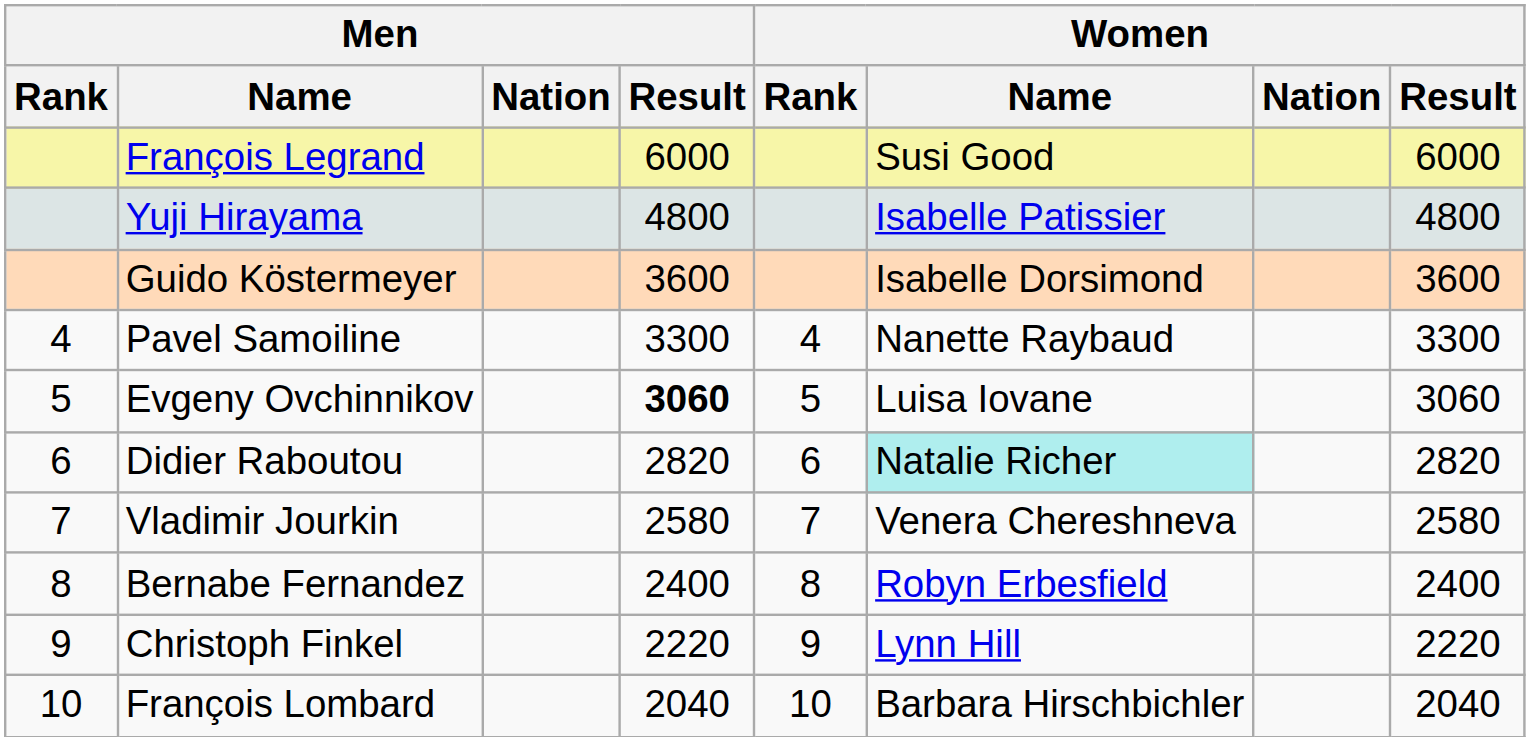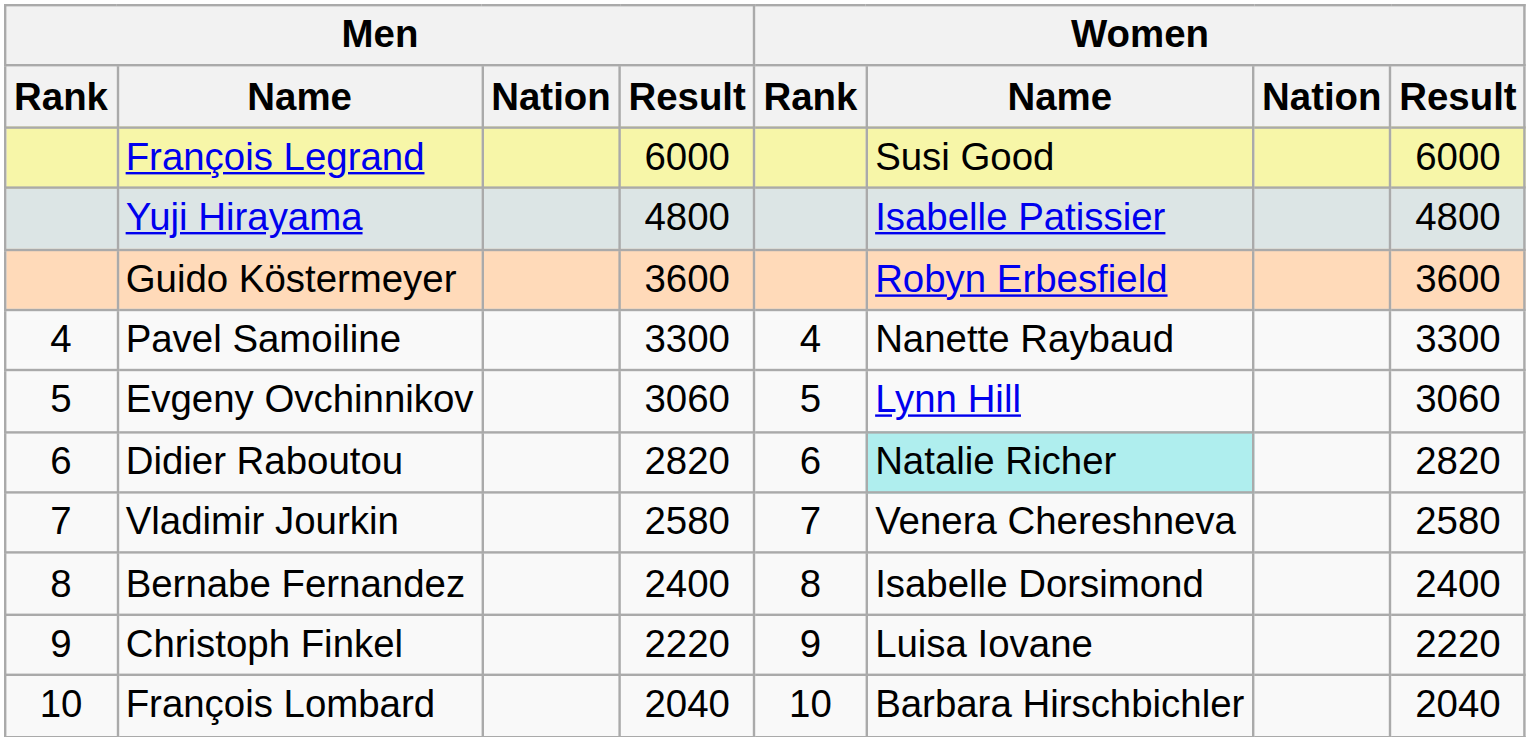Guido Köstermeyer | Women / Name: Isabelle Dorsimond -> Robyn Erbesfield
Evgeny Ovchinnikov | Men / Result: bold -> normal
Evgeny Ovchinnikov | Women / Name: Luisa Iovane -> Lynn Hill
Bernabe Fernandez | Women / Name: Robyn Erbesfield -> Isabelle Dorsimond
Christoph Finkel | Women / Name: Lynn Hill -> Luisa Iovane
